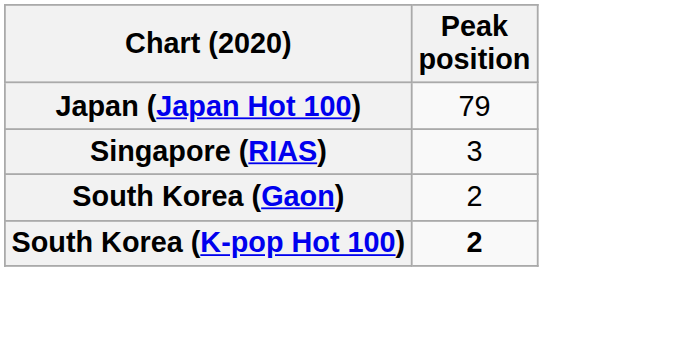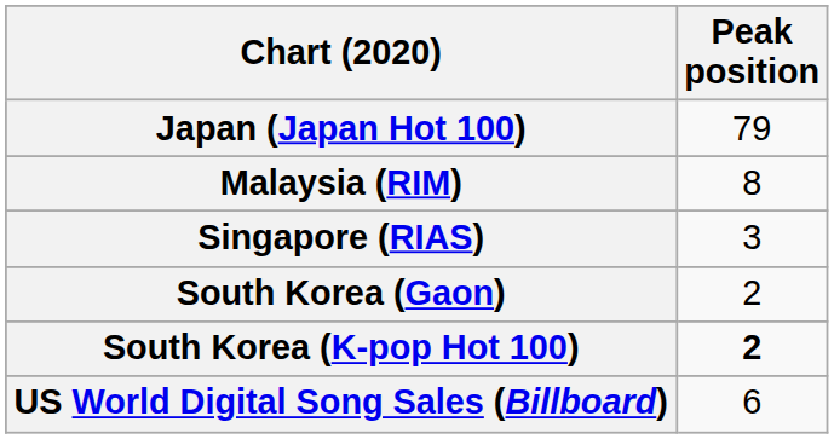+ row: Malaysia (RIM) | 8
+ row: US World Digital Song Sales (Billboard) | 6
